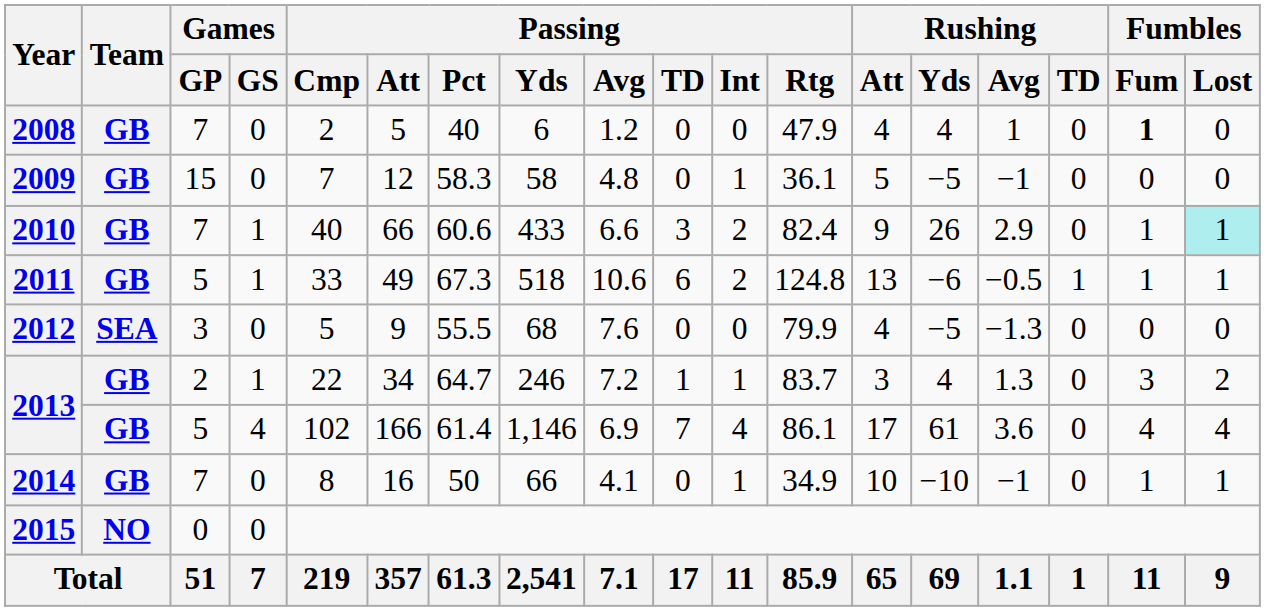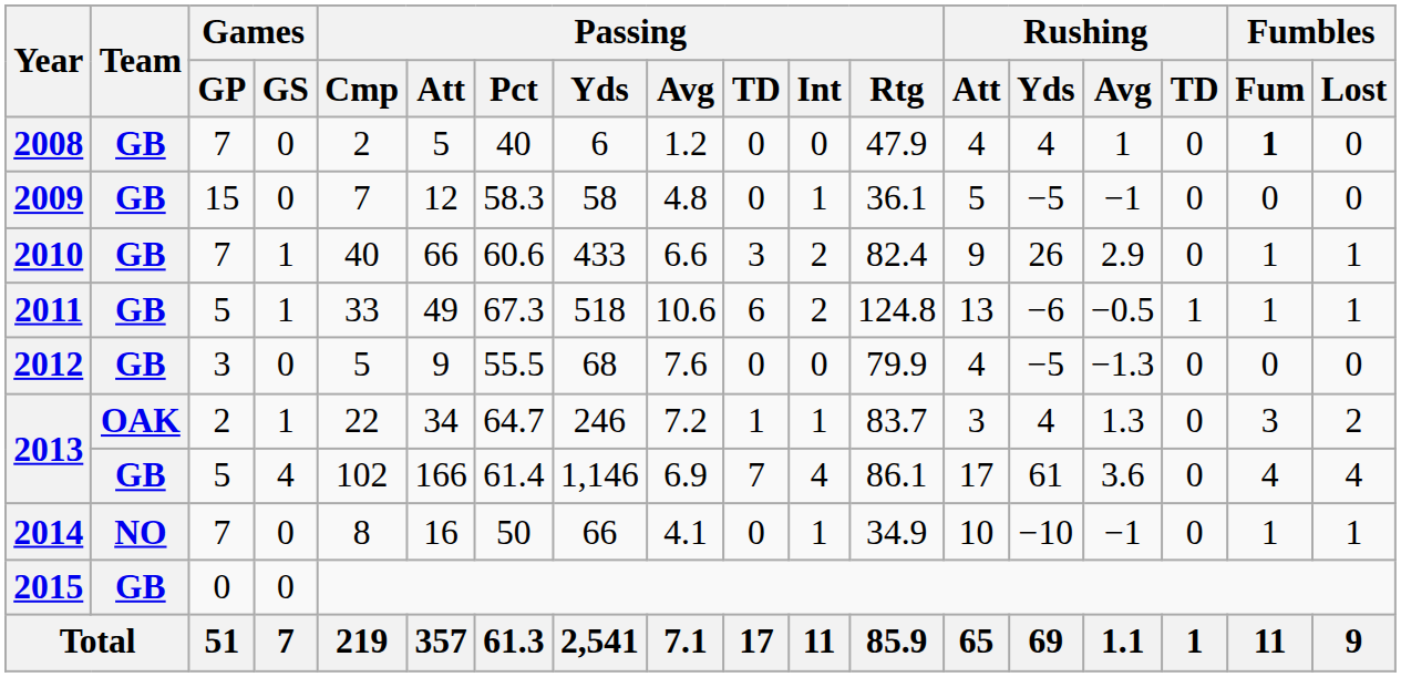2010 | Fumbles / Lost: paleturquoise background -> no background
2012 | Team: SEA -> GB
2013 / 2 | Team: GB -> OAK
2014 | Team: GB -> NO
2015 | Team: NO -> GB
